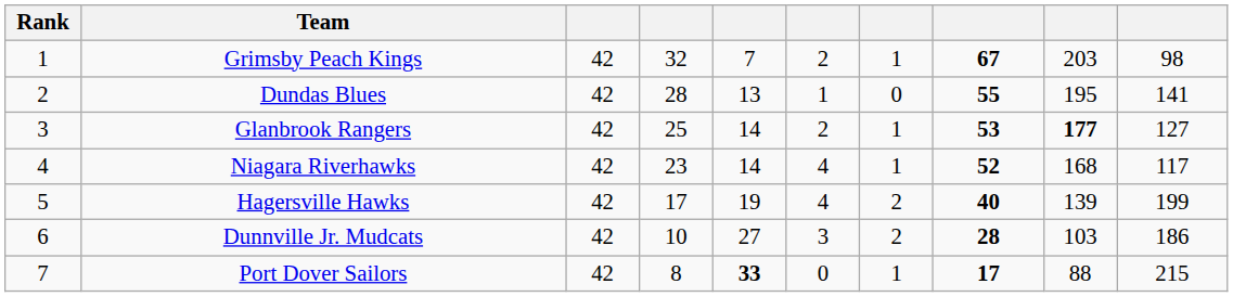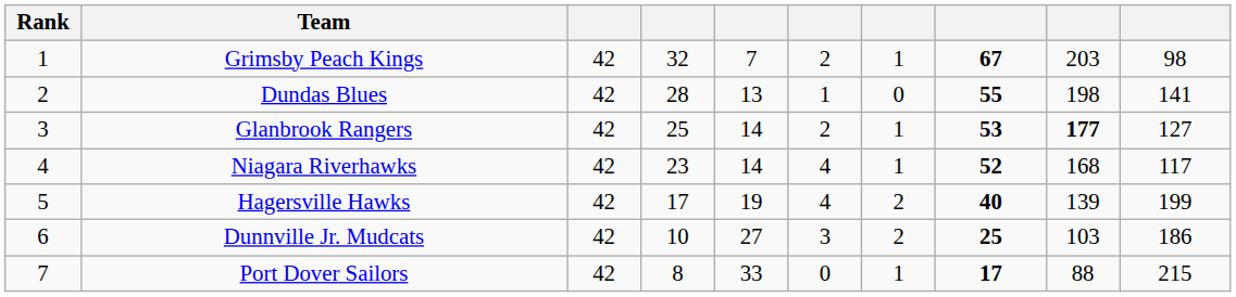Dundas Blues | column 9: 195 -> 198
Dunnville Jr. Mudcats | column 8: 28 -> 25
Port Dover Sailors | column 5: bold -> normal
